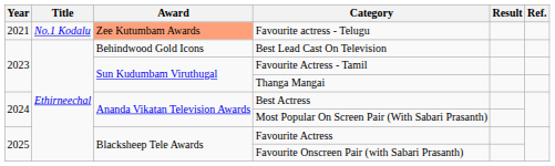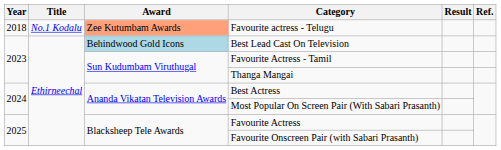Favourite actress - Telugu | Year: 2021 -> 2018
Best Lead Cast On Television | Award: no background -> lightblue background
